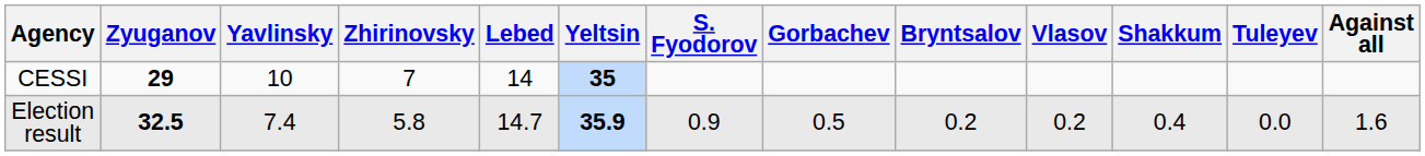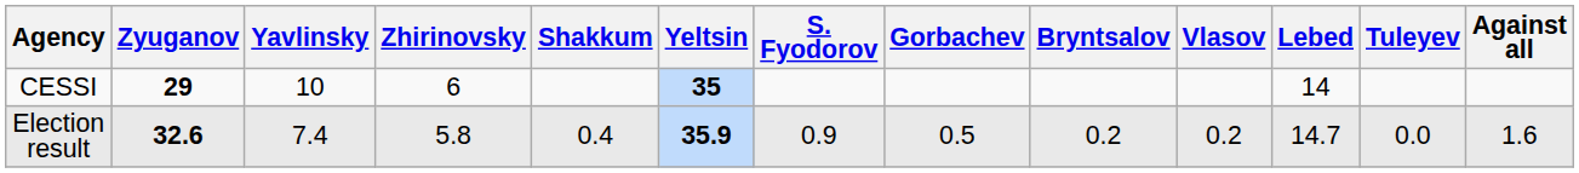columns swapped: Lebed <-> Shakkum
CESSI | Zhirinovsky: 7 -> 6
Election result | Zyuganov: 32.5 -> 32.6
